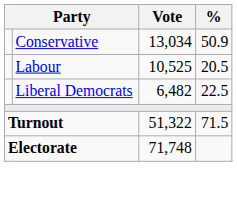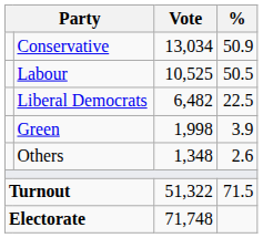Labour | %: 20.5 -> 50.5
+ row: Green | 1,998 | 3.9
+ row: Others | 1,348 | 2.6
